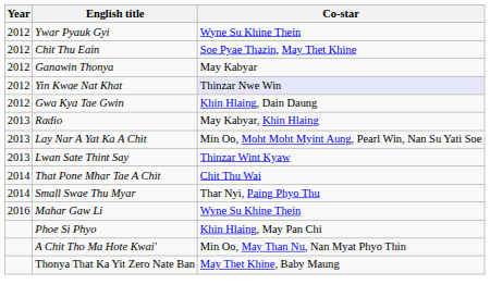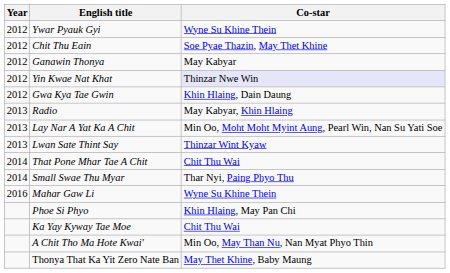+ row: Ka Yay Kyway Tae Moe | Chit Thu Wai
